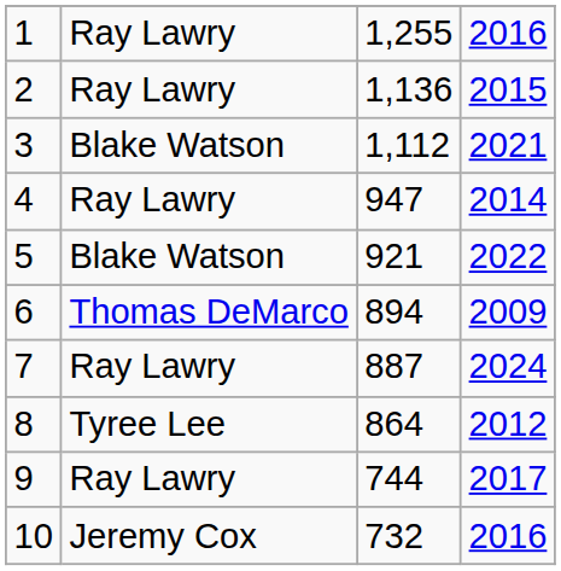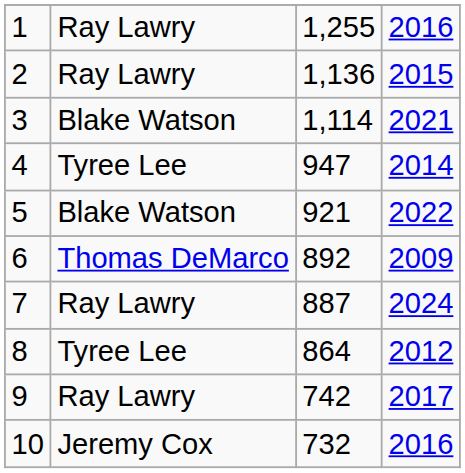3 | column 3: 1,112 -> 1,114
4 | column 2: Ray Lawry -> Tyree Lee
6 | column 3: 894 -> 892
9 | column 3: 744 -> 742
